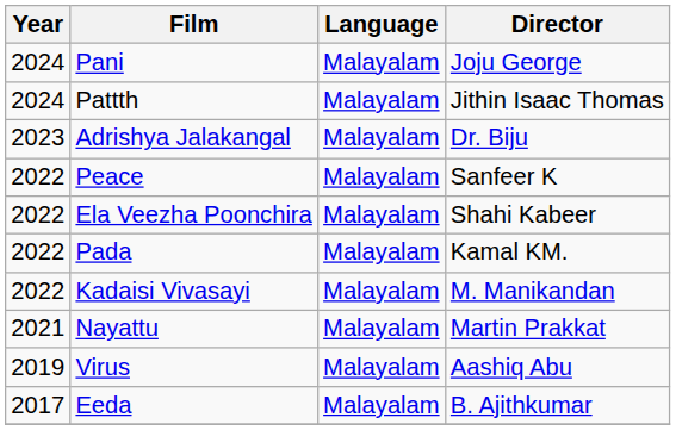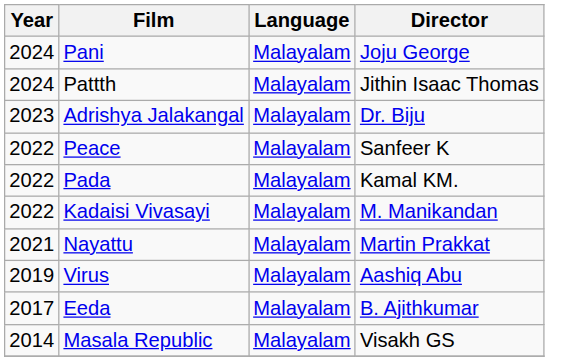- row: 2022 | Ela Veezha Poonchira | Malayalam | Shahi Kabeer
+ row: 2014 | Masala Republic | Malayalam | Visakh GS
